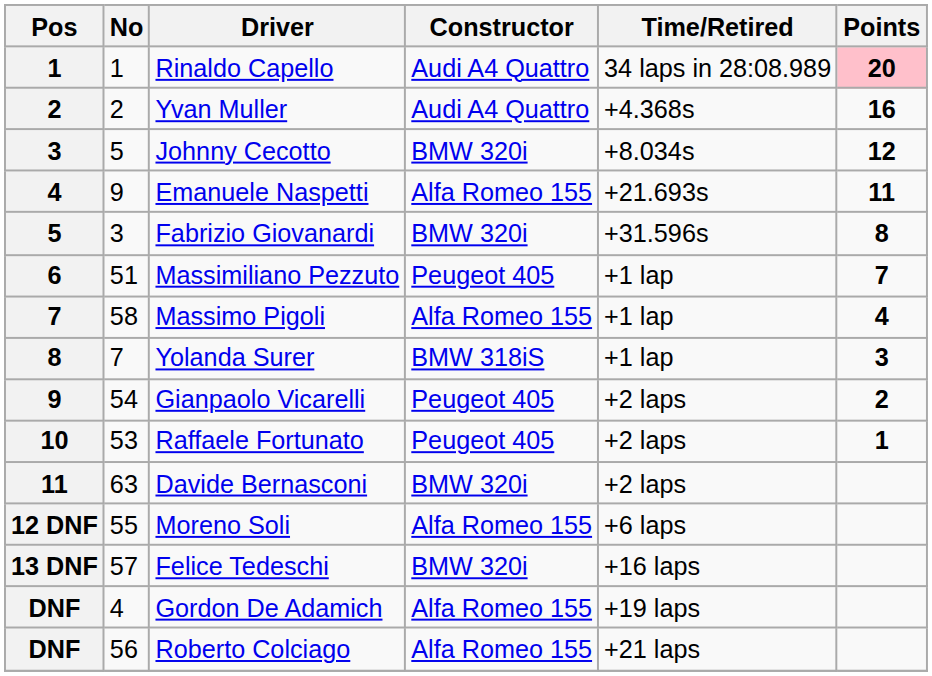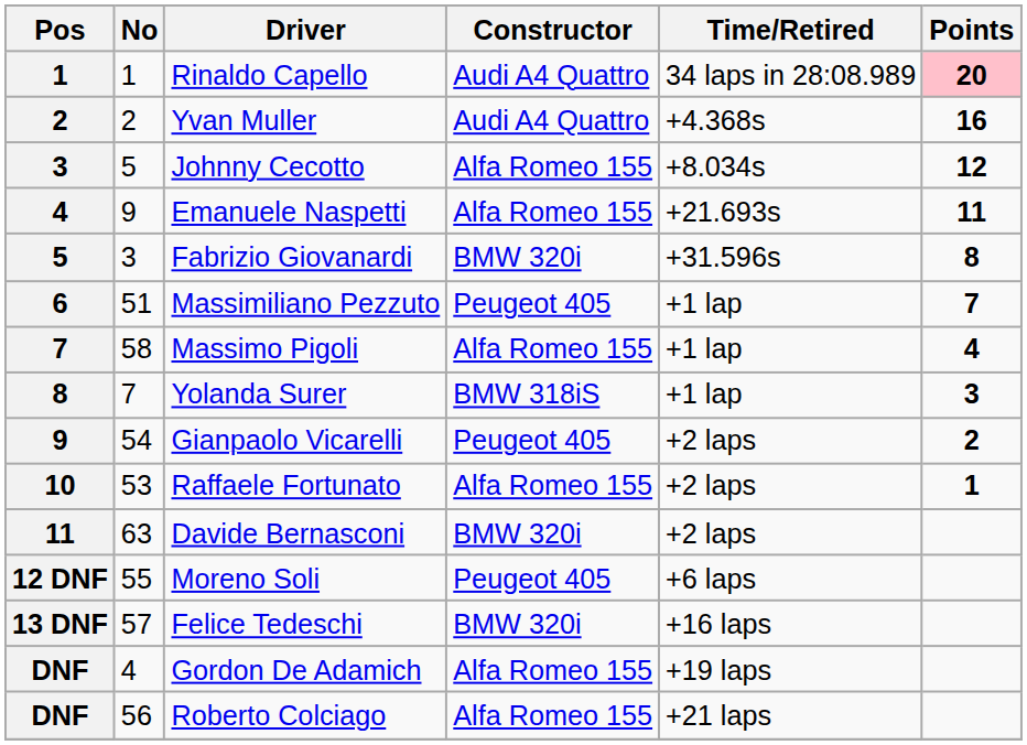Johnny Cecotto | Constructor: BMW 320i -> Alfa Romeo 155
Raffaele Fortunato | Constructor: Peugeot 405 -> Alfa Romeo 155
Moreno Soli | Constructor: Alfa Romeo 155 -> Peugeot 405
